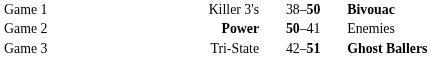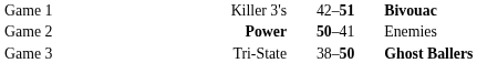Game 1 | column 3: 38–50 -> 42–51
Game 3 | column 3: 42–51 -> 38–50
